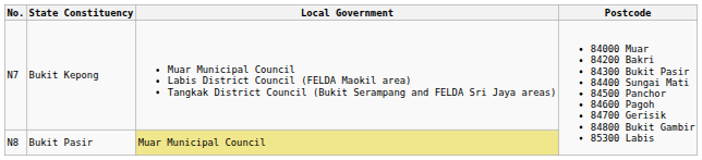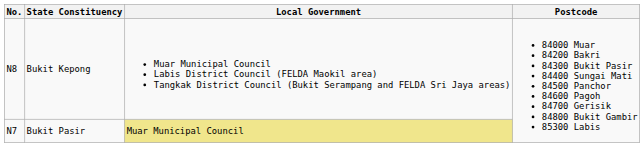Bukit Kepong | No.: N7 -> N8
Bukit Pasir | No.: N8 -> N7
